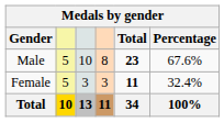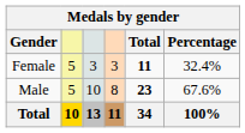rows swapped: Male <-> Female
